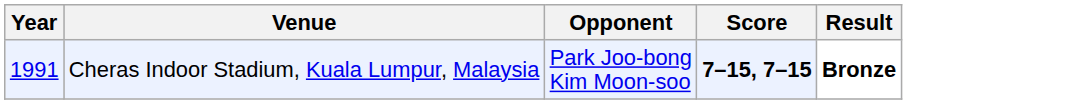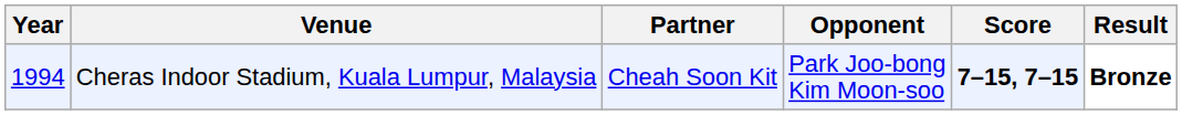+ column: Partner | Cheah Soon Kit
Cheras Indoor Stadium, Kuala Lumpur, Malaysia | Year: 1991 -> 1994
